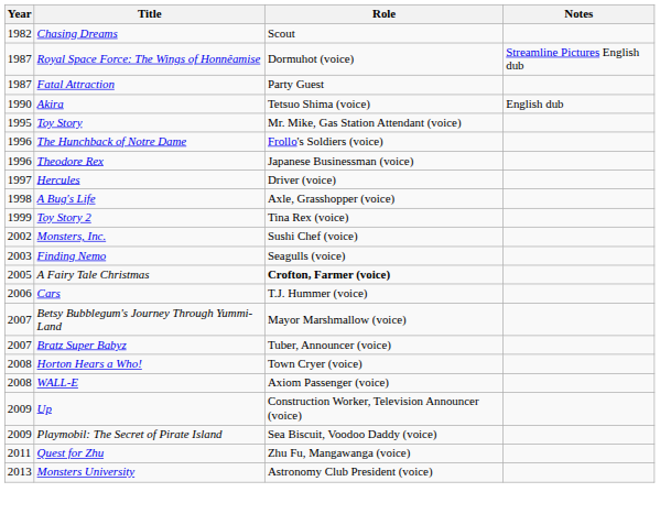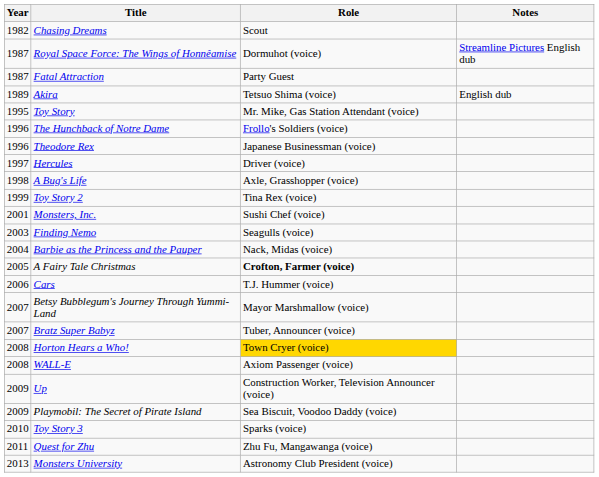Akira | Year: 1990 -> 1989
Monsters, Inc. | Year: 2002 -> 2001
+ row: 2004 | Barbie as the Princess and the Pauper | Nack, Midas (voice)
Horton Hears a Who! | Role: no background -> gold background
+ row: 2010 | Toy Story 3 | Sparks (voice)
